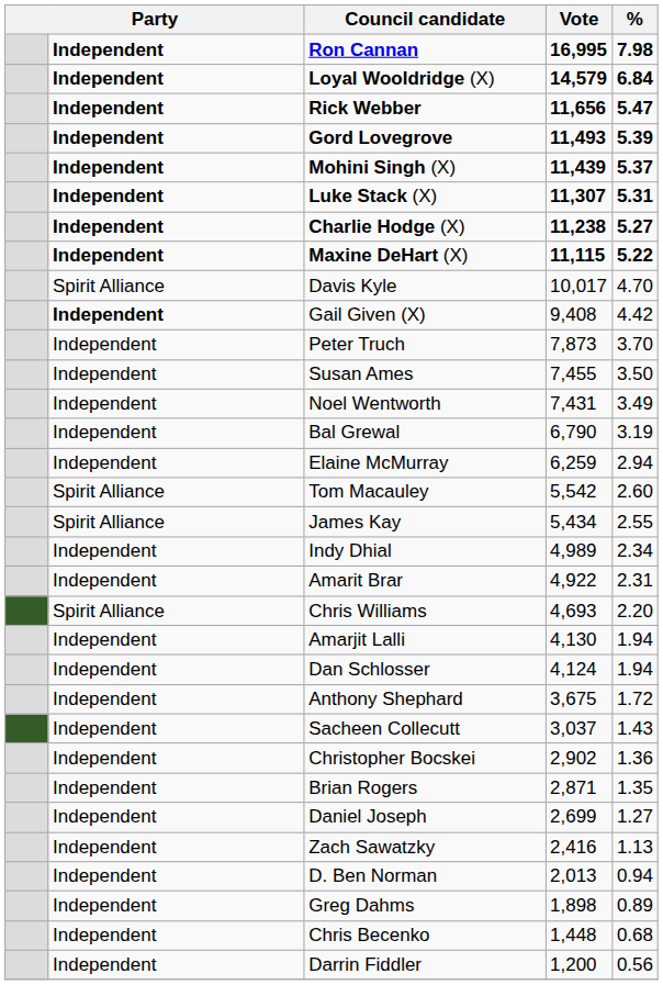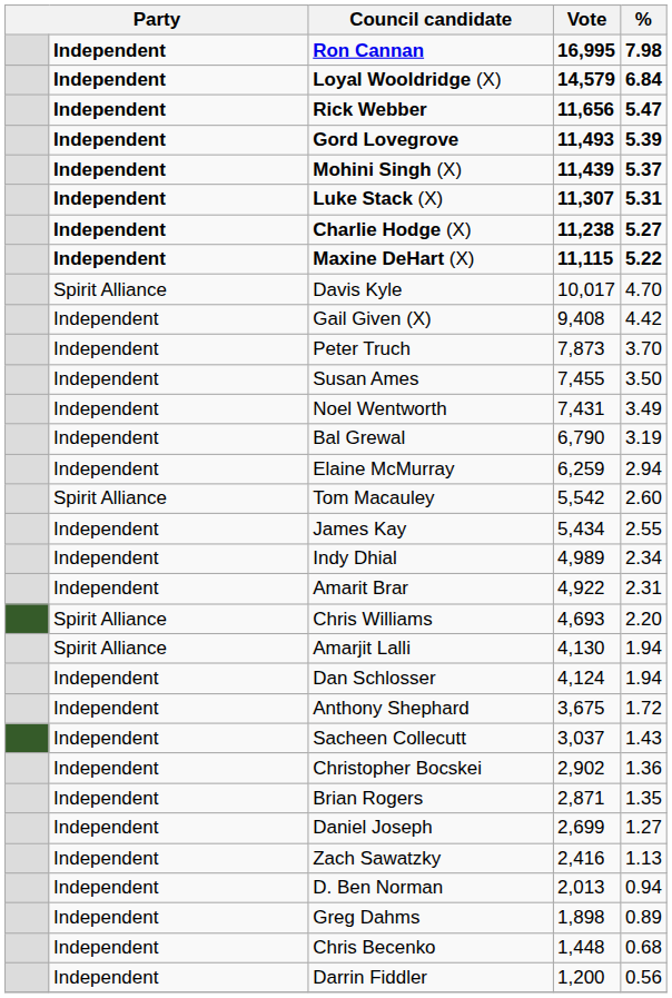Gail Given (X) | column 2: bold -> normal
James Kay | column 2: Spirit Alliance -> Independent
Amarjit Lalli | column 2: Independent -> Spirit Alliance
